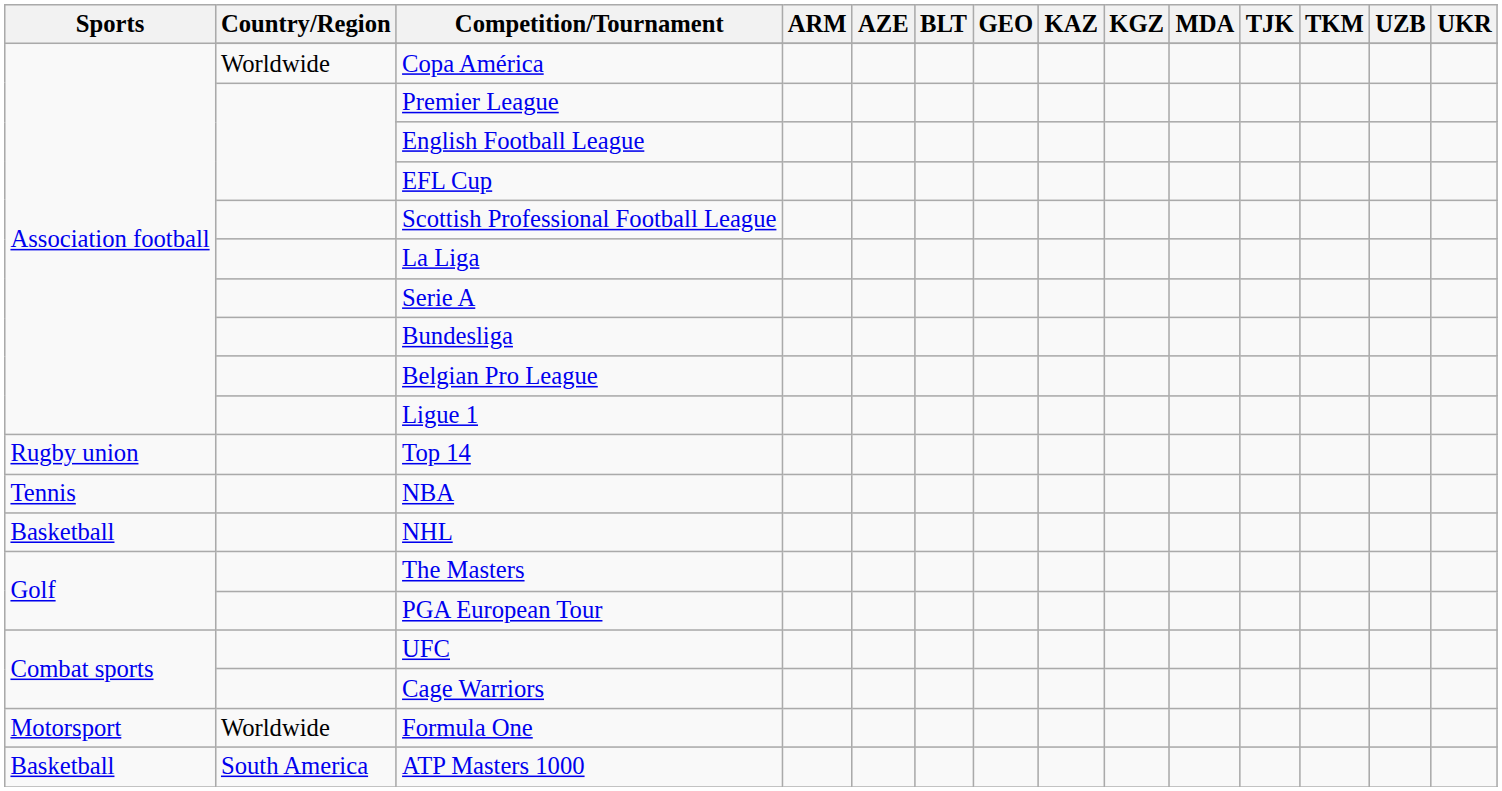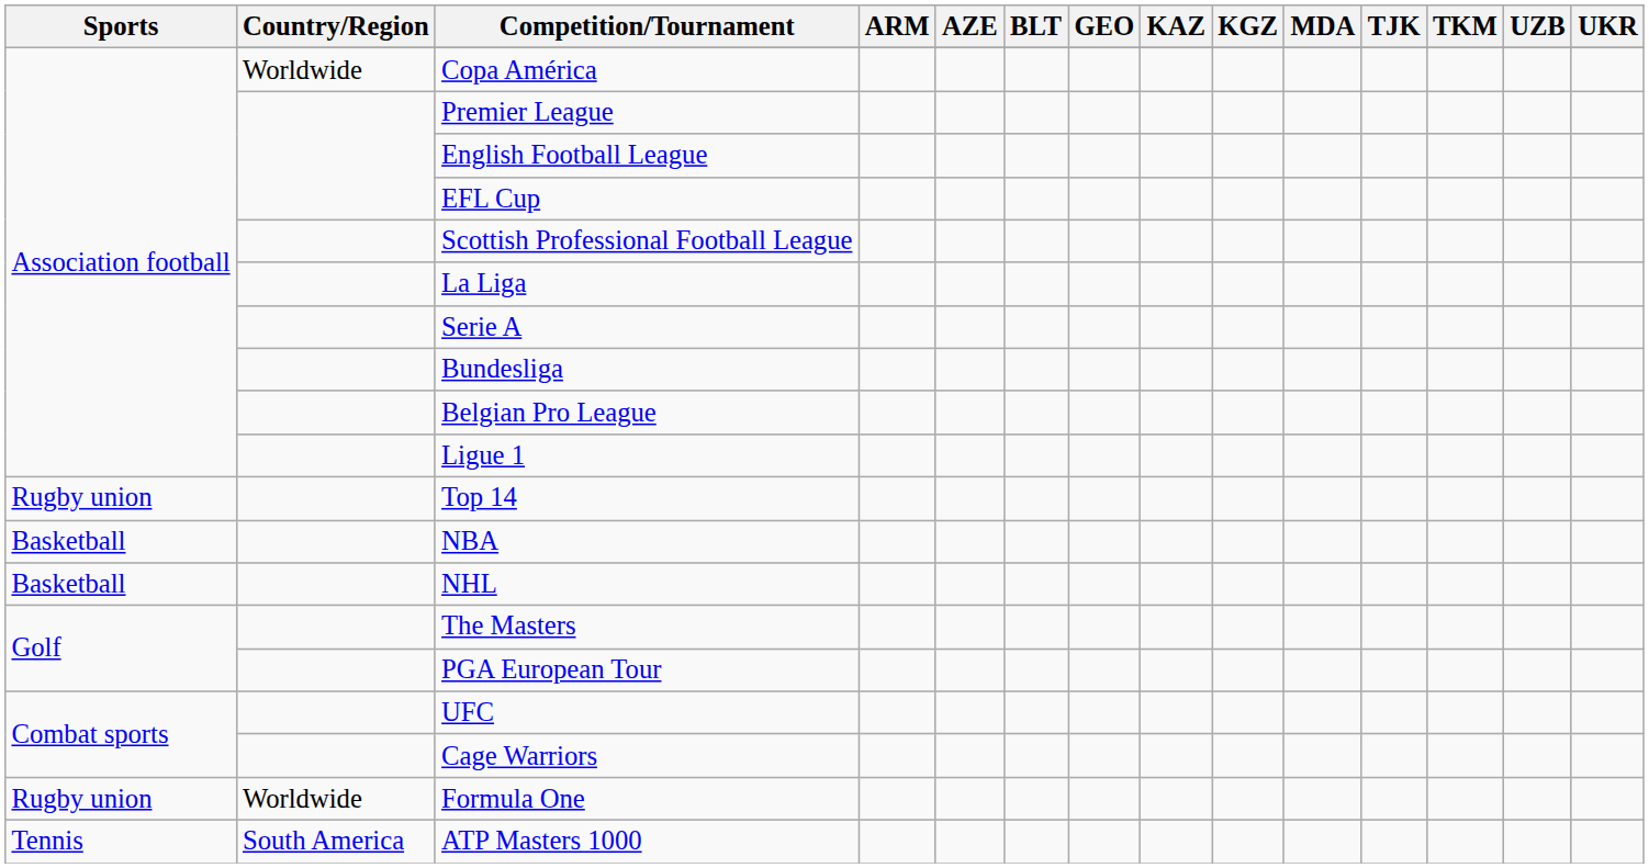NBA | Sports: Tennis -> Basketball
Formula One | Sports: Motorsport -> Rugby union
ATP Masters 1000 | Sports: Basketball -> Tennis
